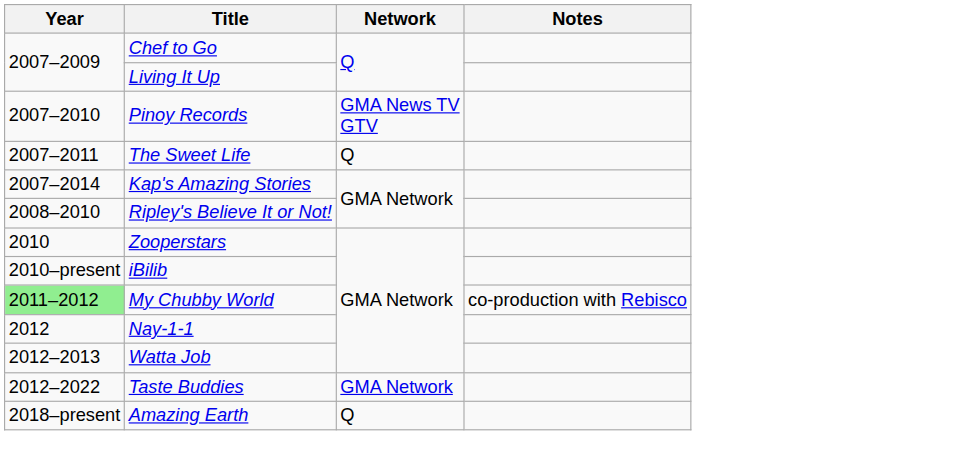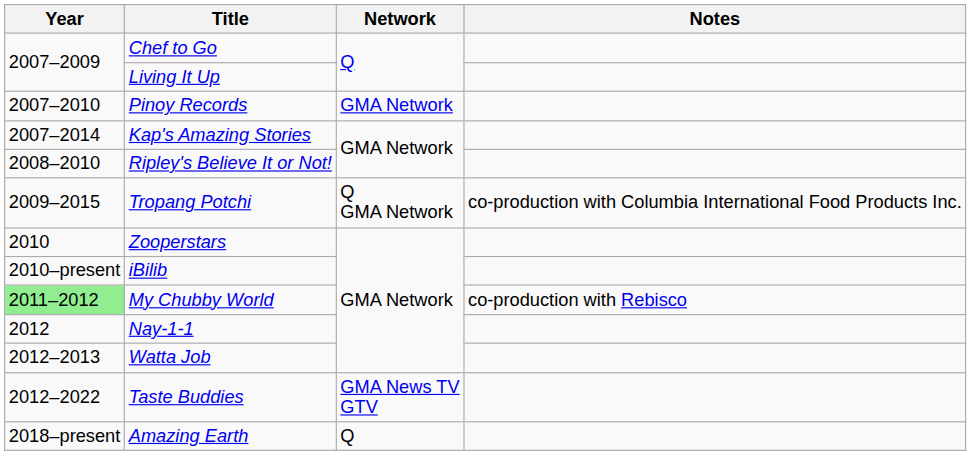Pinoy Records | Network: GMA News TV GTV -> GMA Network
- row: 2007–2011 | The Sweet Life | Q
+ row: 2009–2015 | Tropang Potchi | Q GMA Network | co-production with Columbia International Food Products Inc.
Taste Buddies | Network: GMA Network -> GMA News TV GTV
